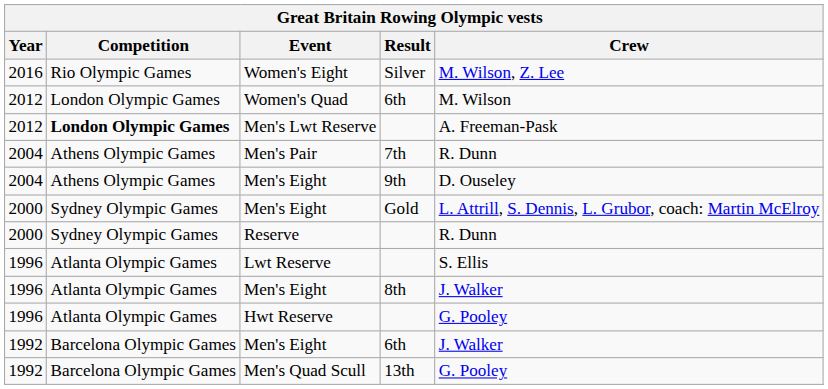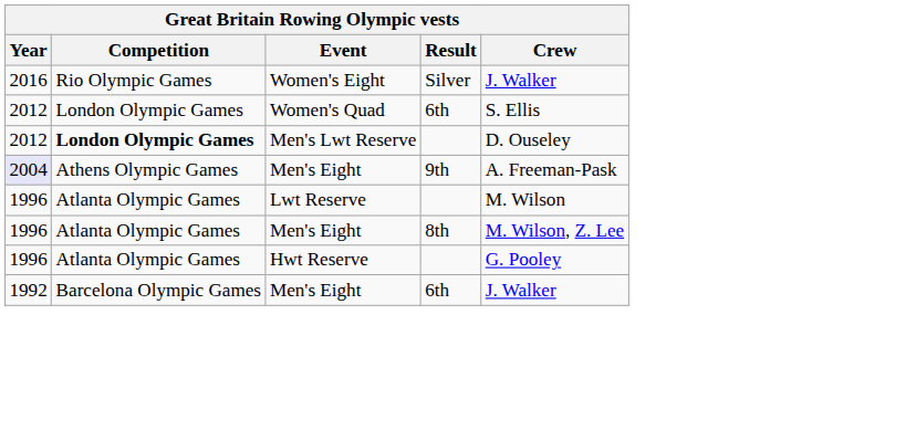Women's Eight | Crew: M. Wilson, Z. Lee -> J. Walker
Women's Quad | Crew: M. Wilson -> S. Ellis
Men's Lwt Reserve | Crew: A. Freeman-Pask -> D. Ouseley
- row: 2004 | Athens Olympic Games | Men's Pair | 7th | R. Dunn
Men's Eight / 9th | Year: no background -> lavender background
Men's Eight / 9th | Crew: D. Ouseley -> A. Freeman-Pask
- row: 2000 | Sydney Olympic Games | Men's Eight | Gold | L. Attrill, S. Dennis, L. Grubor, coach: Martin McElroy
- row: 2000 | Sydney Olympic Games | Reserve | R. Dunn
Lwt Reserve | Crew: S. Ellis -> M. Wilson
Men's Eight / 8th | Crew: J. Walker -> M. Wilson, Z. Lee
- row: 1992 | Barcelona Olympic Games | Men's Quad Scull | 13th | G. Pooley
